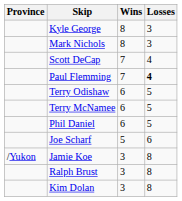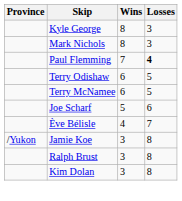- row: Scott DeCap | 7 | 4
- row: Phil Daniel | 6 | 5
+ row: Ève Bélisle | 4 | 7
